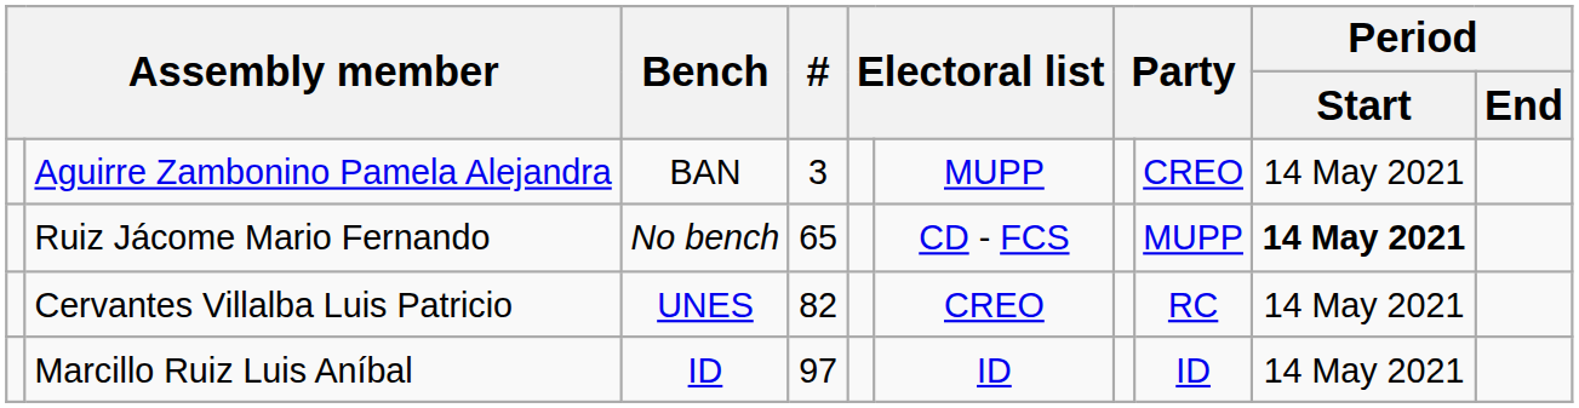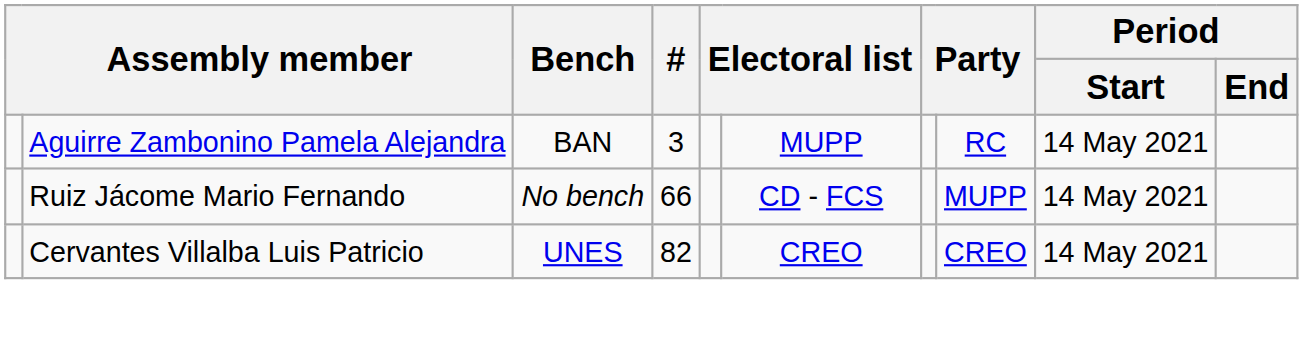Aguirre Zambonino Pamela Alejandra | column 8: CREO -> RC
Ruiz Jácome Mario Fernando | #: 65 -> 66
Ruiz Jácome Mario Fernando | Period / Start: bold -> normal
Cervantes Villalba Luis Patricio | column 8: RC -> CREO
- row: Marcillo Ruiz Luis Aníbal | ID | 97 | ID | ID | 14 May 2021
